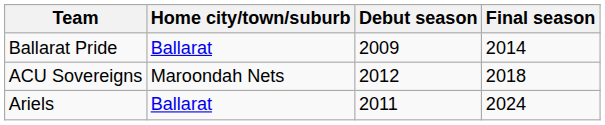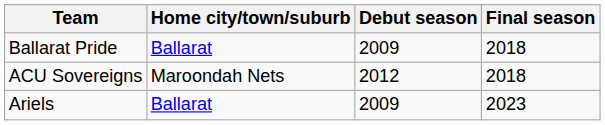Ballarat Pride | Final season: 2014 -> 2018
Ariels | Debut season: 2011 -> 2009
Ariels | Final season: 2024 -> 2023
